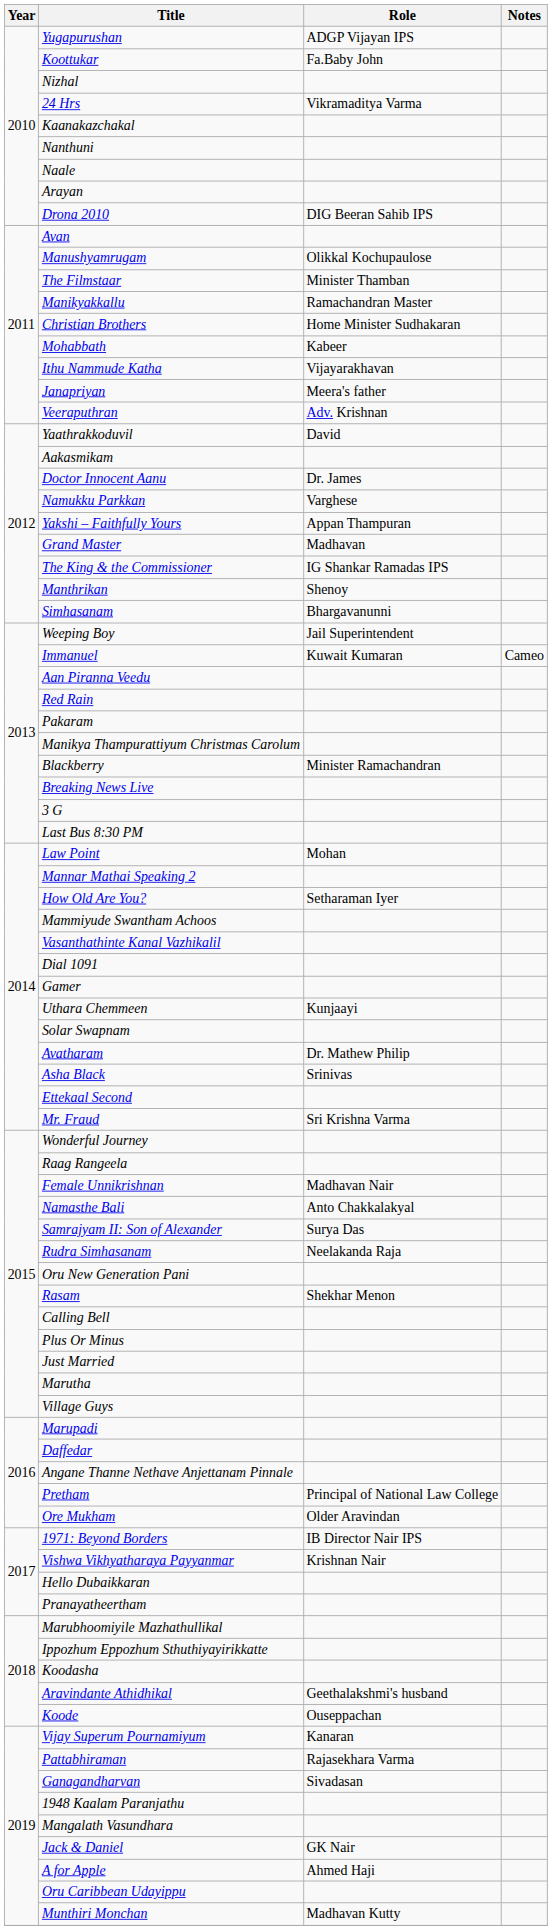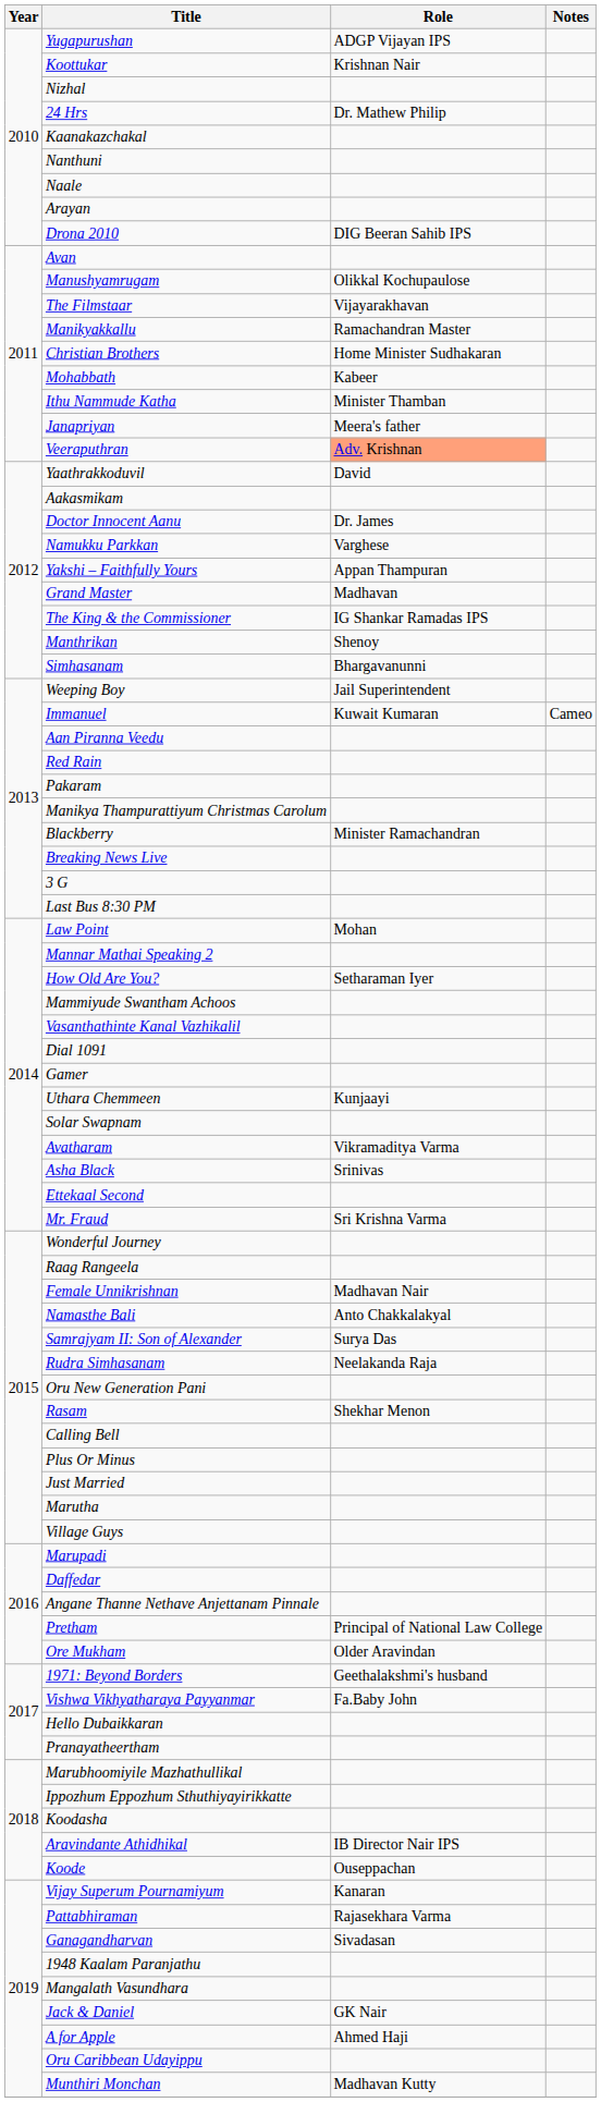Koottukar | Role: Fa.Baby John -> Krishnan Nair
24 Hrs | Role: Vikramaditya Varma -> Dr. Mathew Philip
The Filmstaar | Role: Minister Thamban -> Vijayarakhavan
Ithu Nammude Katha | Role: Vijayarakhavan -> Minister Thamban
Veeraputhran | Role: no background -> lightsalmon background
Avatharam | Role: Dr. Mathew Philip -> Vikramaditya Varma
1971: Beyond Borders | Role: IB Director Nair IPS -> Geethalakshmi's husband
Vishwa Vikhyatharaya Payyanmar | Role: Krishnan Nair -> Fa.Baby John
Aravindante Athidhikal | Role: Geethalakshmi's husband -> IB Director Nair IPS
